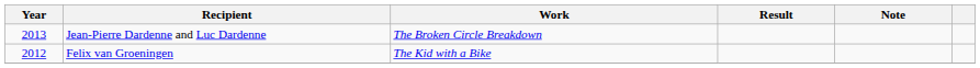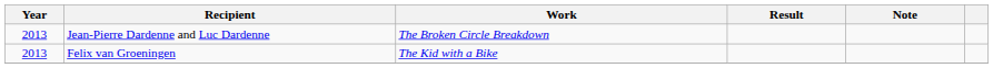Felix van Groeningen | Year: 2012 -> 2013
